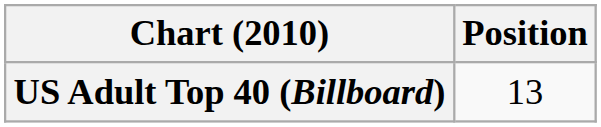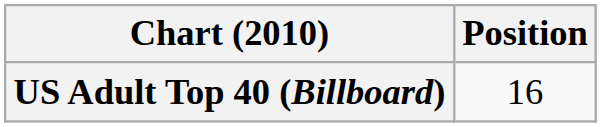US Adult Top 40 (Billboard) | Position: 13 -> 16
